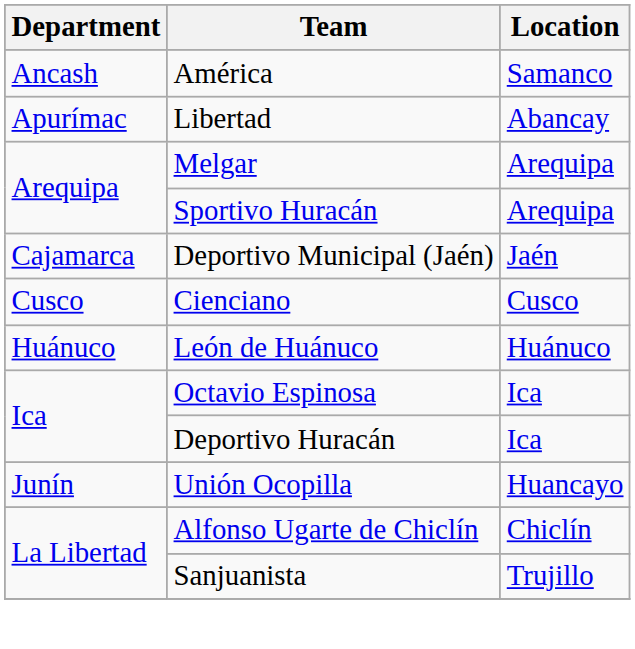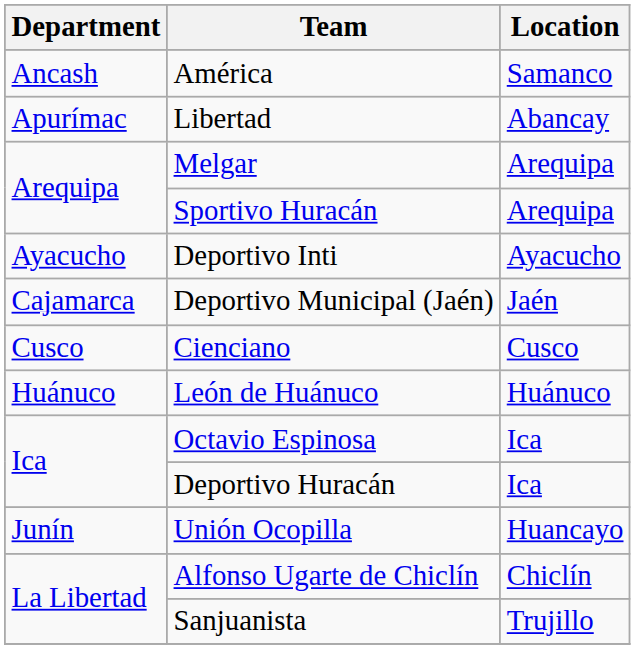+ row: Ayacucho | Deportivo Inti | Ayacucho
